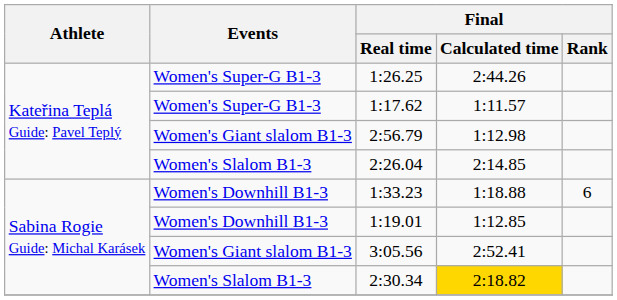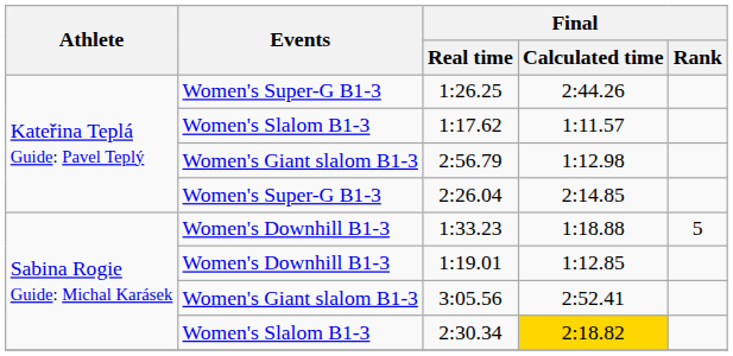1:17.62 | Events: Women's Super-G B1-3 -> Women's Slalom B1-3
2:26.04 | Events: Women's Slalom B1-3 -> Women's Super-G B1-3
1:33.23 | Final / Rank: 6 -> 5
